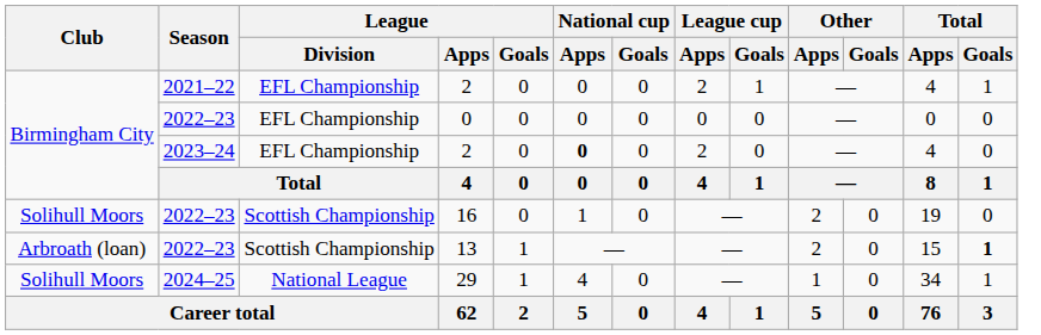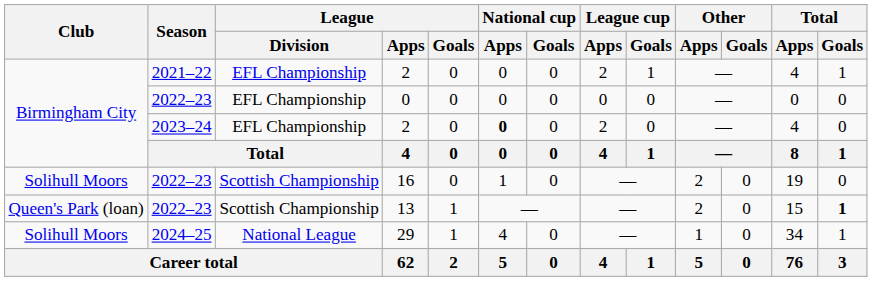13 | Club: Arbroath (loan) -> Queen's Park (loan)
